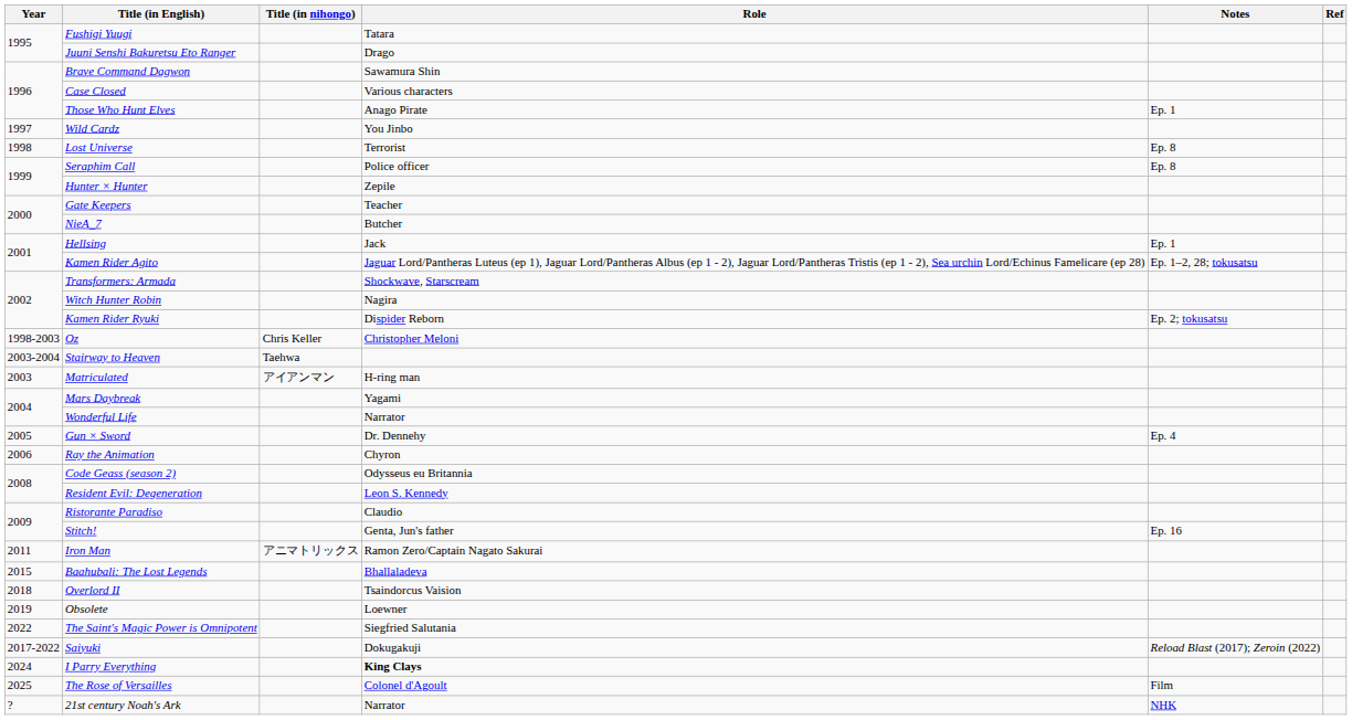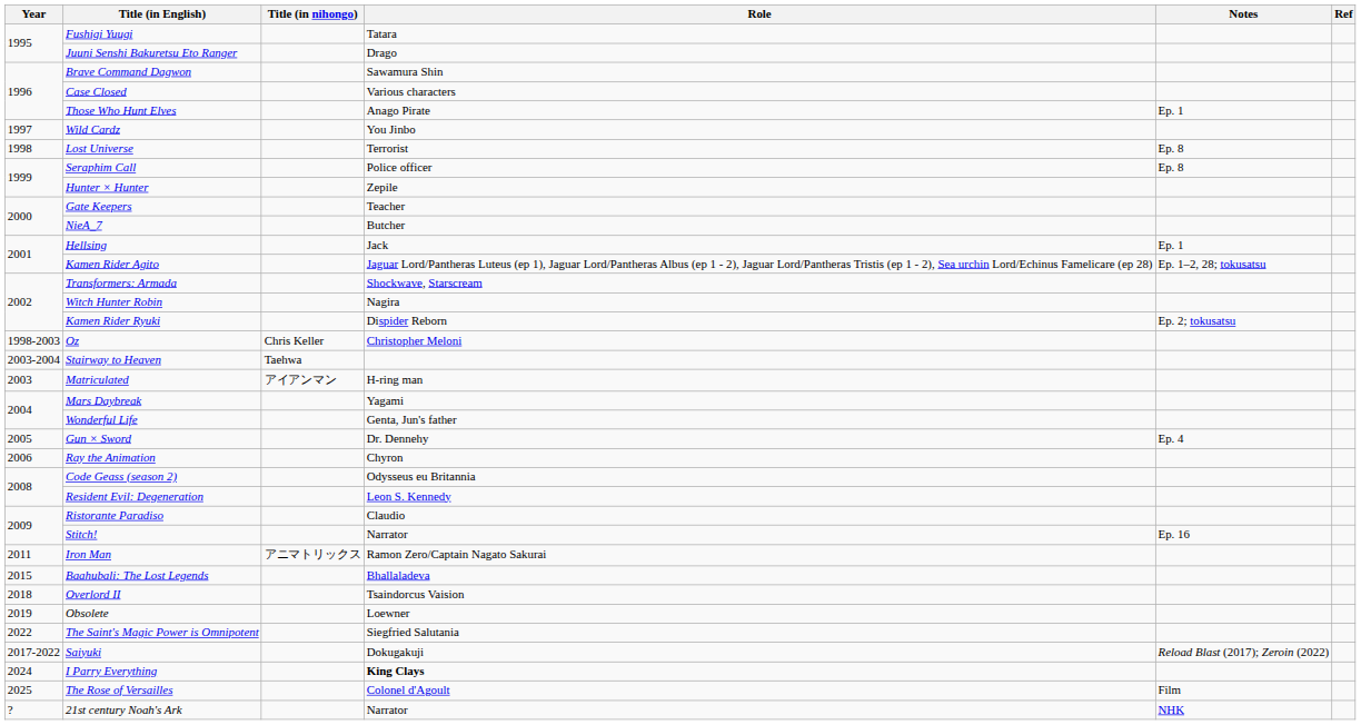Wonderful Life | Role: Narrator -> Genta, Jun's father
Stitch! | Role: Genta, Jun's father -> Narrator
